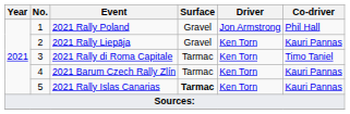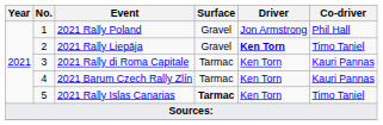2021 Rally Liepāja | Driver: normal -> bold
2021 Rally Liepāja | Co-driver: Kauri Pannas -> Timo Taniel
2021 Rally di Roma Capitale | Co-driver: Timo Taniel -> Kauri Pannas
2021 Rally Islas Canarias | Co-driver: Kauri Pannas -> Timo Taniel
